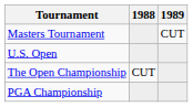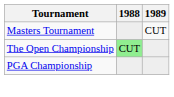- row: U.S. Open
The Open Championship | 1988: no background -> lightgreen background
